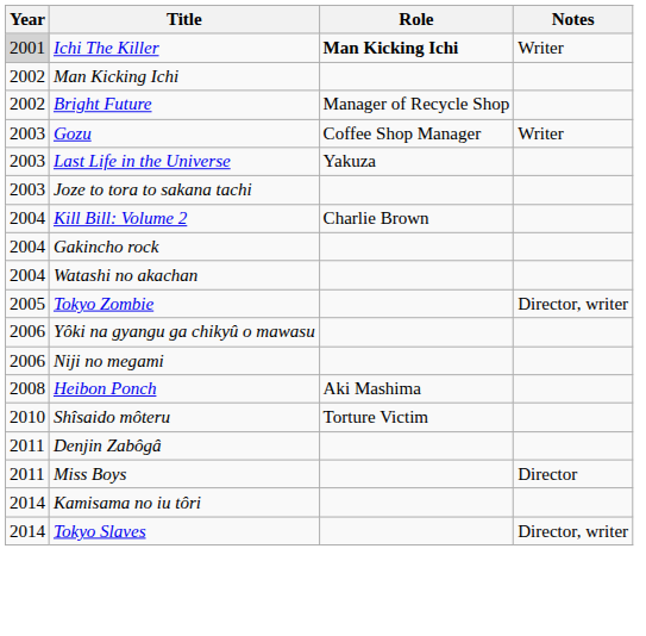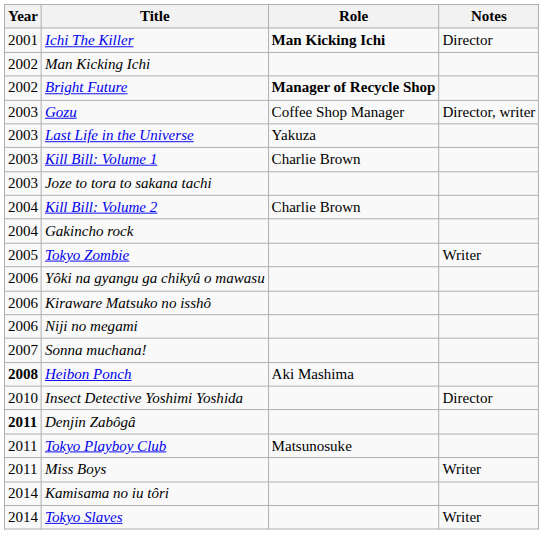Ichi The Killer | Year: lightgrey background -> no background
Ichi The Killer | Notes: Writer -> Director
Bright Future | Role: normal -> bold
Gozu | Notes: Writer -> Director, writer
+ row: 2003 | Kill Bill: Volume 1 | Charlie Brown
- row: 2004 | Watashi no akachan
Tokyo Zombie | Notes: Director, writer -> Writer
+ row: 2006 | Kiraware Matsuko no isshô
+ row: 2007 | Sonna muchana!
Heibon Ponch | Year: normal -> bold
- row: 2010 | Shîsaido môteru | Torture Victim
+ row: 2010 | Insect Detective Yoshimi Yoshida | Director
Denjin Zabôgâ | Year: normal -> bold
+ row: 2011 | Tokyo Playboy Club | Matsunosuke
Miss Boys | Notes: Director -> Writer
Tokyo Slaves | Notes: Director, writer -> Writer
